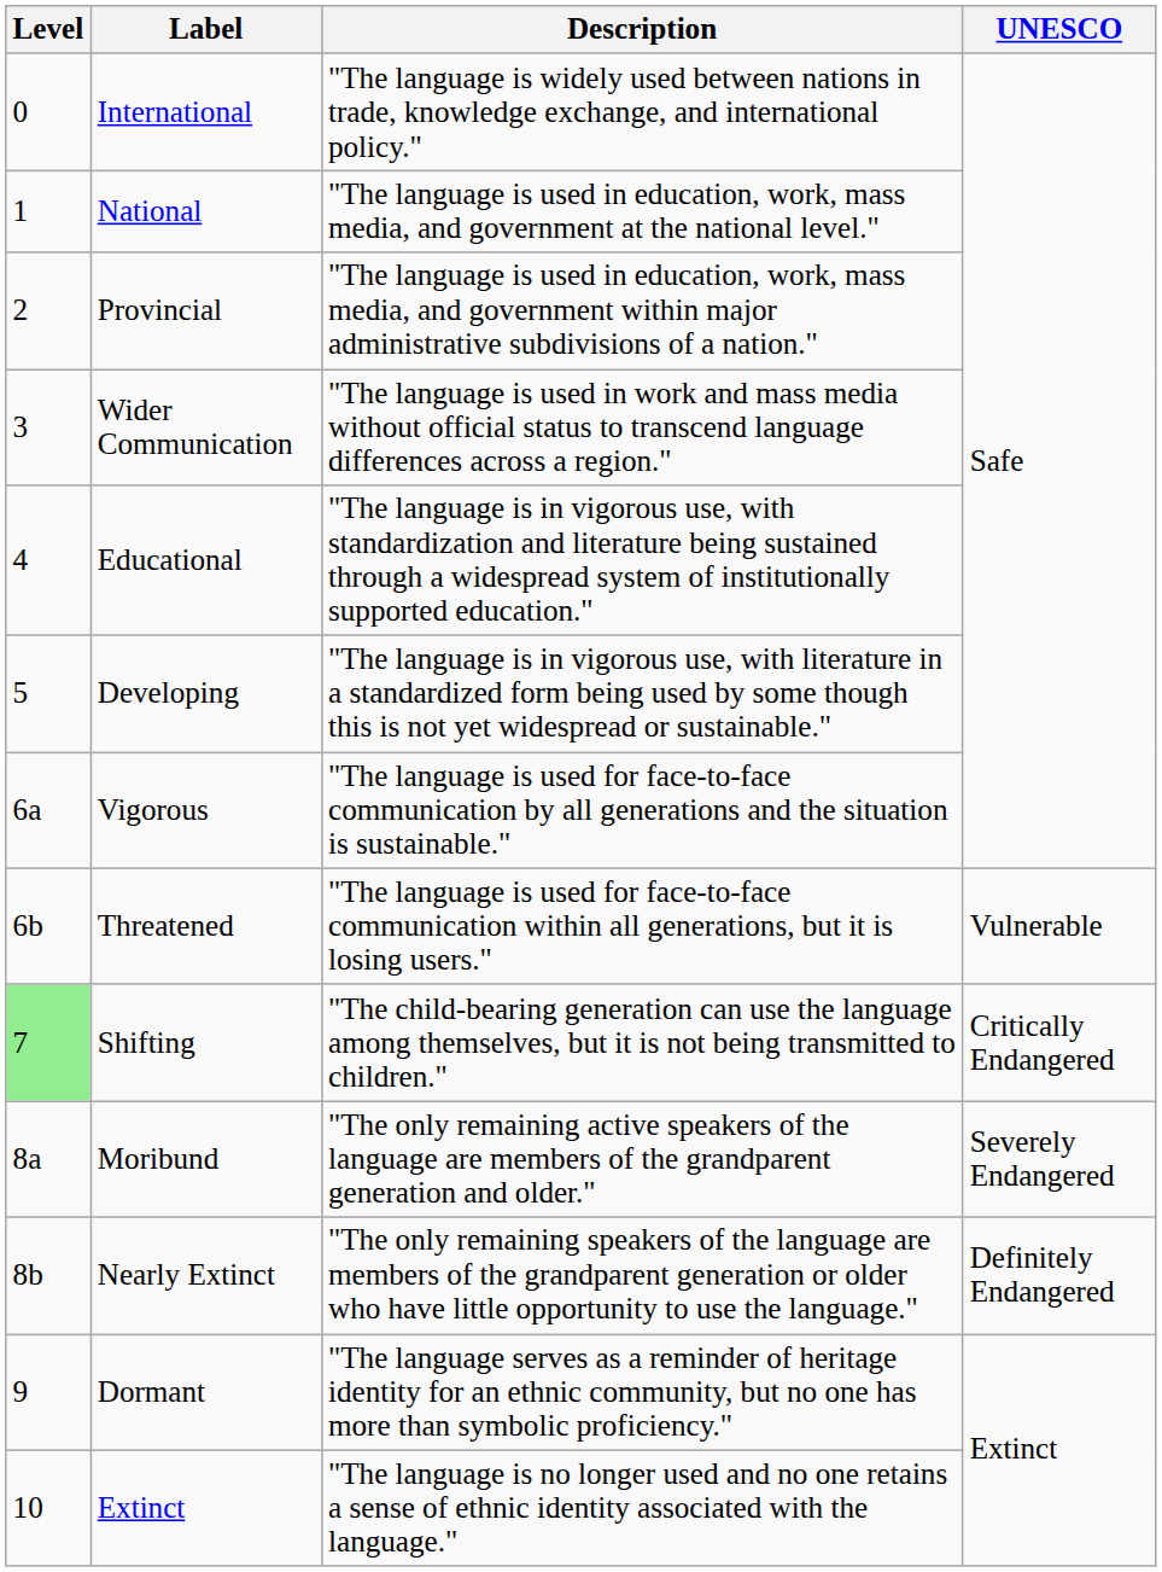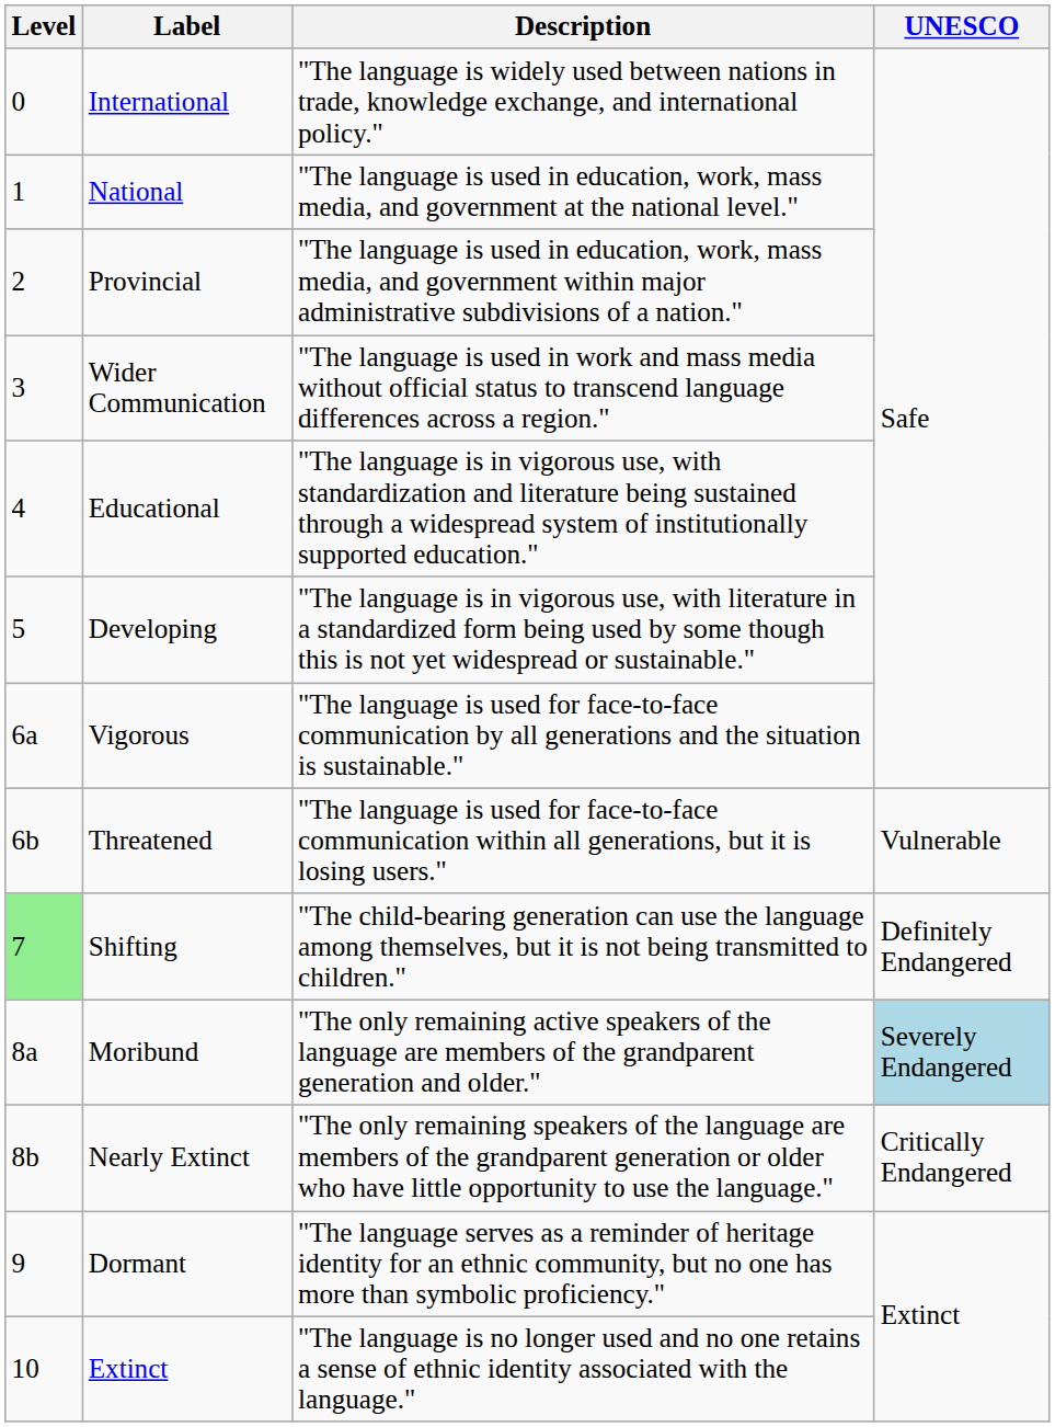Shifting | UNESCO: Critically Endangered -> Definitely Endangered
Moribund | UNESCO: no background -> lightblue background
Nearly Extinct | UNESCO: Definitely Endangered -> Critically Endangered
